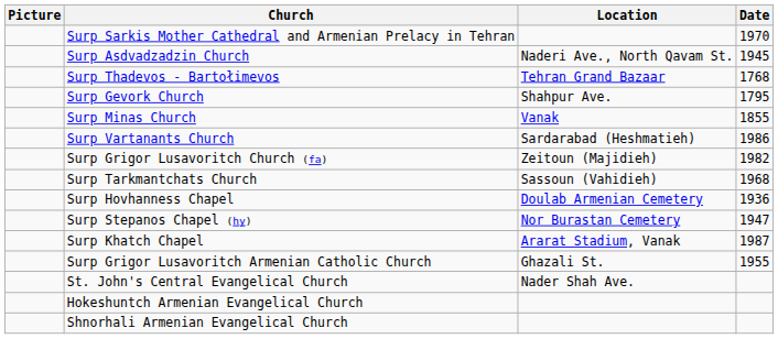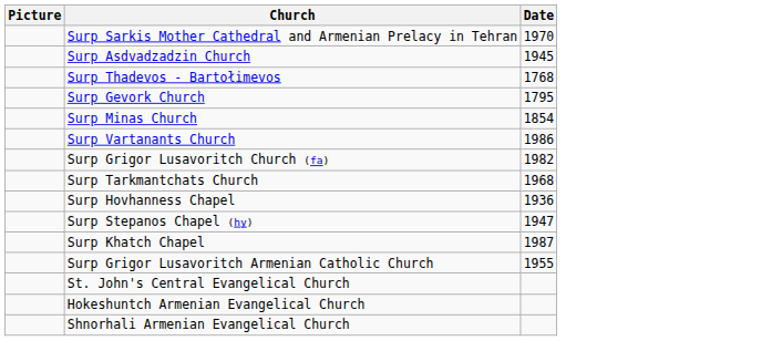- column: Location | Naderi Ave., North Qavam St. | Tehran Grand Bazaar | Shahpur Ave. | Vanak | Sardarabad (Heshmatieh) | Zeitoun (Majidieh) | Sassoun (Vahidieh) | Doulab Armenian Cemetery | Nor Burastan Cemetery | Ararat Stadium, Vanak | Ghazali St. | Nader Shah Ave.
Surp Minas Church | Date: 1855 -> 1854
